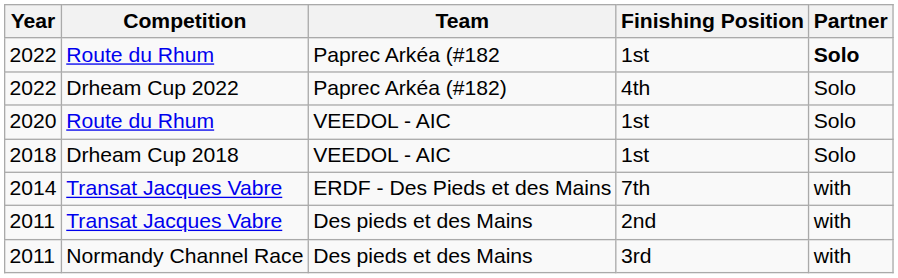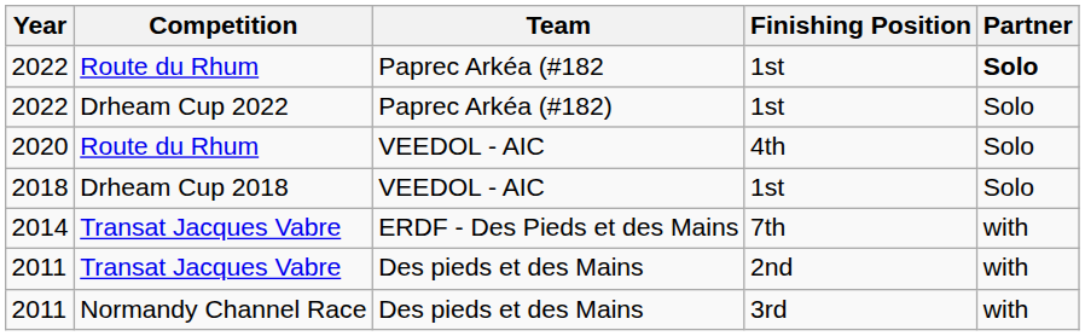Drheam Cup 2022 | Finishing Position: 4th -> 1st
Route du Rhum / VEEDOL - AIC | Finishing Position: 1st -> 4th
